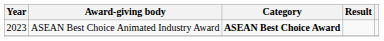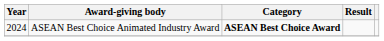ASEAN Best Choice Animated Industry Award | Year: 2023 -> 2024
